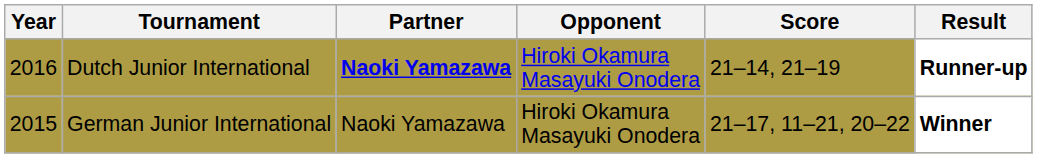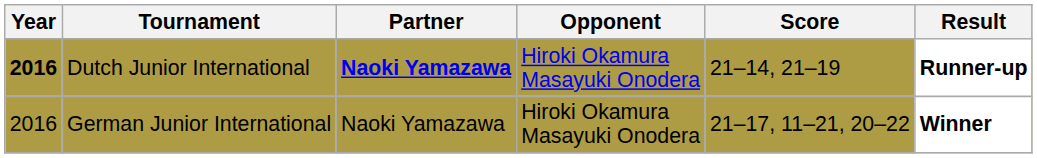Dutch Junior International | Year: normal -> bold
German Junior International | Year: 2015 -> 2016
